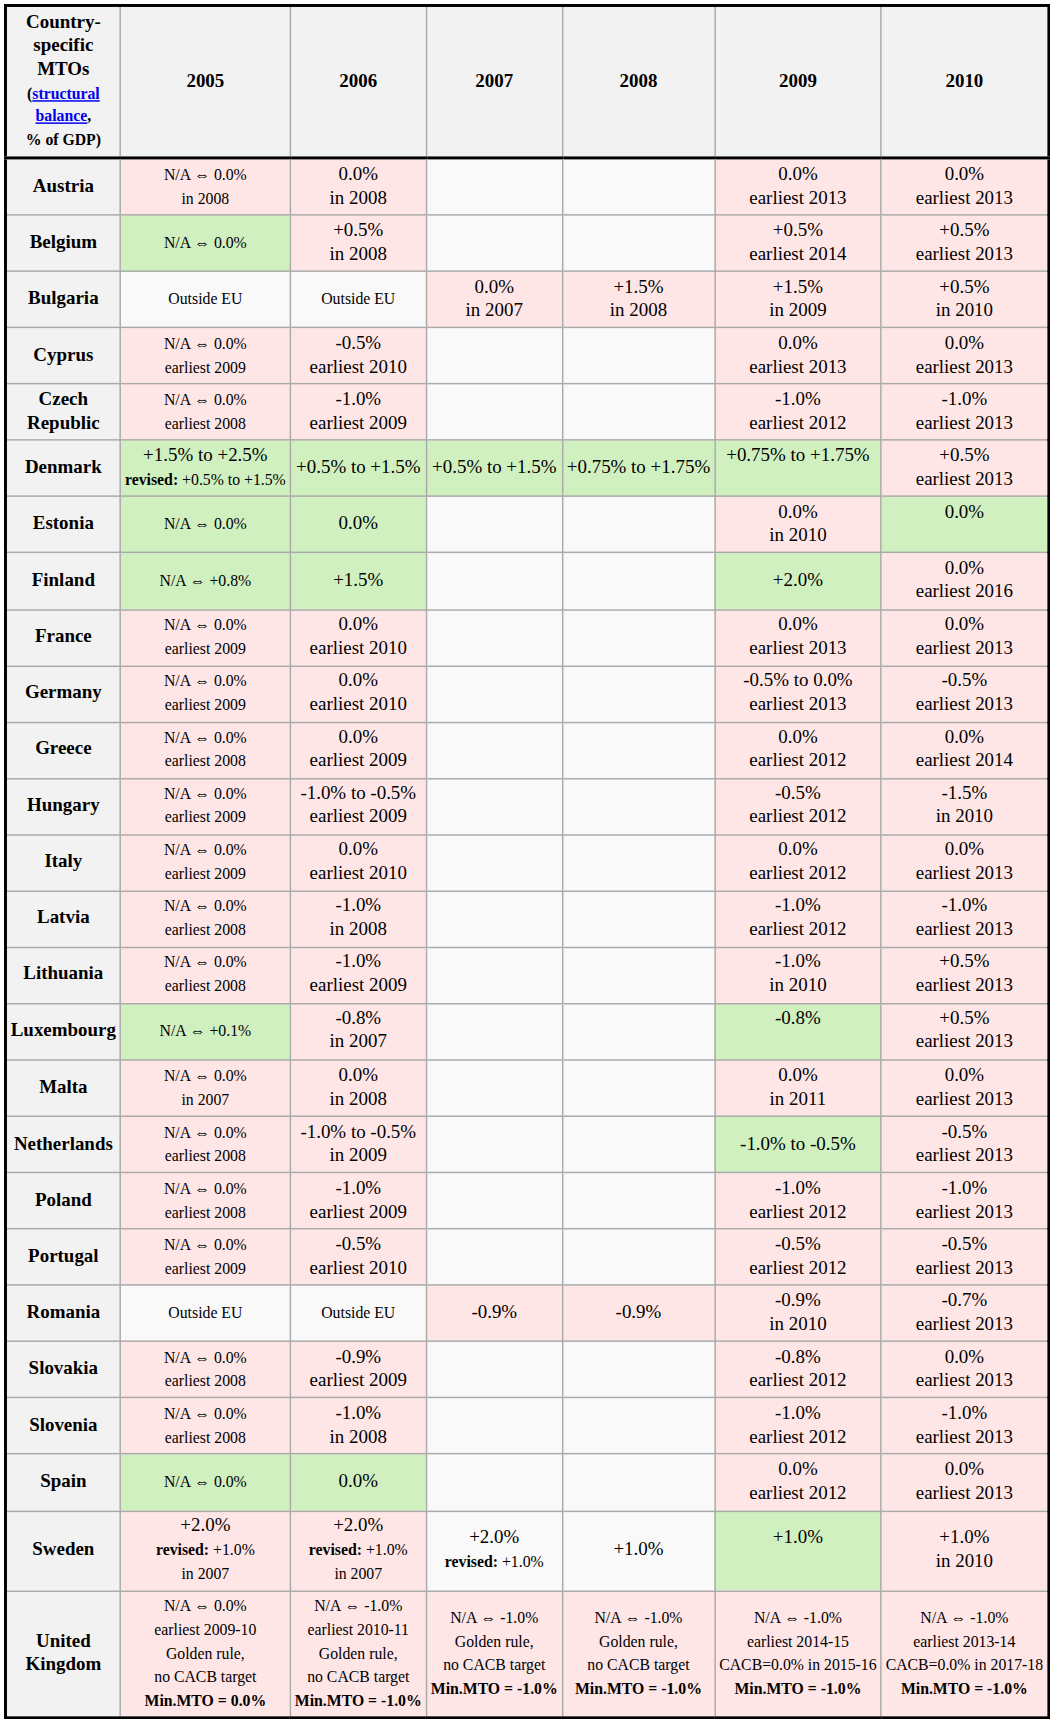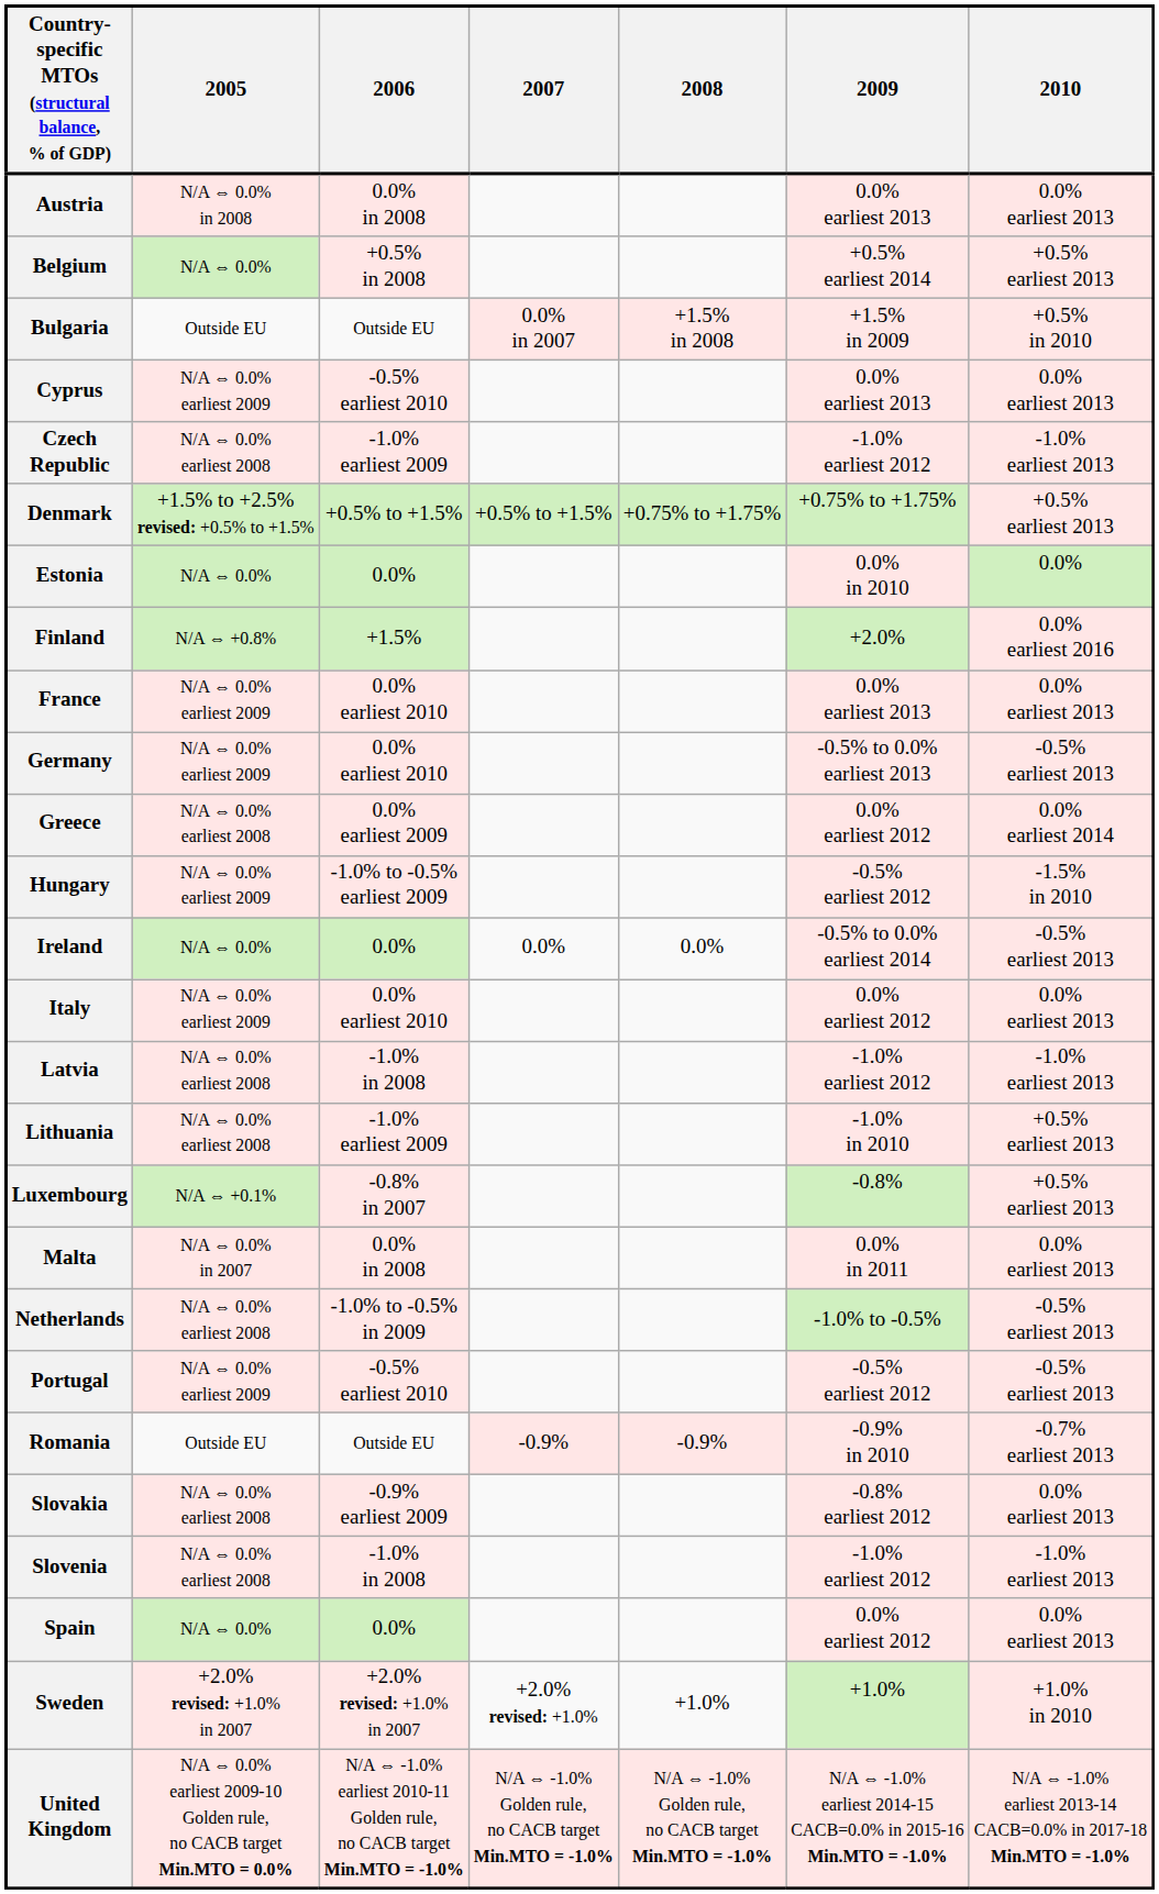+ row: Ireland | N/A ⇔ 0.0% | 0.0% | 0.0% | 0.0% | -0.5% to 0.0% earliest 2014 | -0.5% earliest 2013
- row: Poland | N/A ⇔ 0.0% earliest 2008 | -1.0% earliest 2009 | -1.0% earliest 2012 | -1.0% earliest 2013
